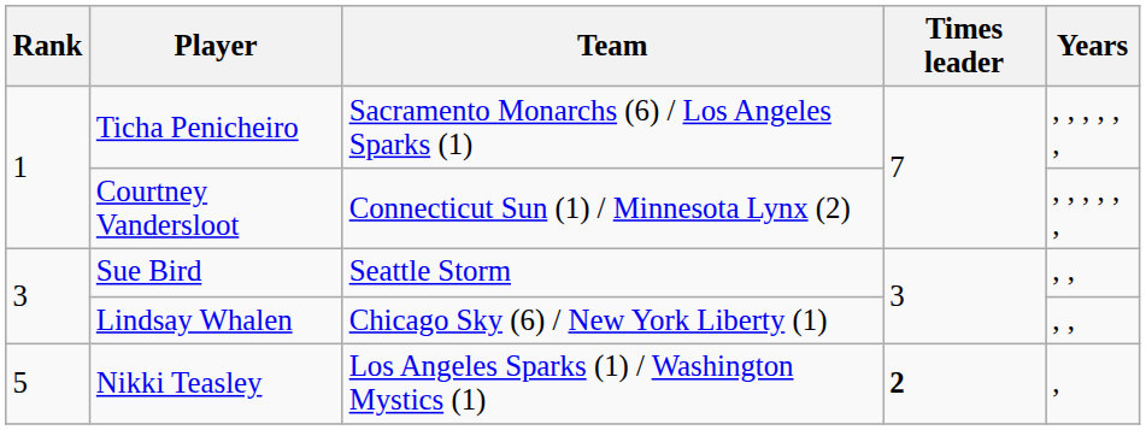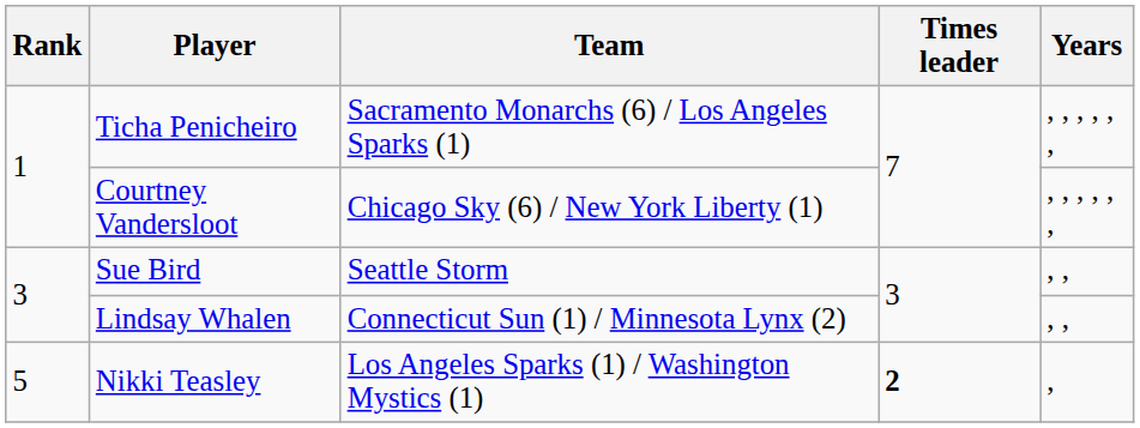Courtney Vandersloot | Team: Connecticut Sun (1) / Minnesota Lynx (2) -> Chicago Sky (6) / New York Liberty (1)
Lindsay Whalen | Team: Chicago Sky (6) / New York Liberty (1) -> Connecticut Sun (1) / Minnesota Lynx (2)
